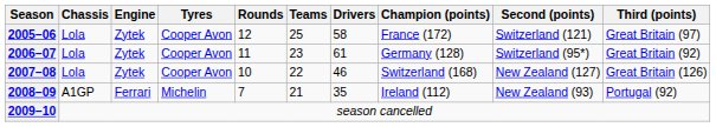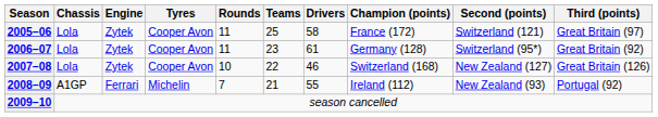2005–06 | Rounds: 12 -> 11
2008–09 | Drivers: 35 -> 55
